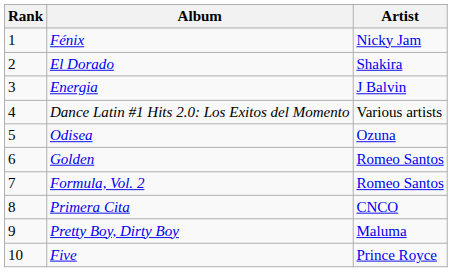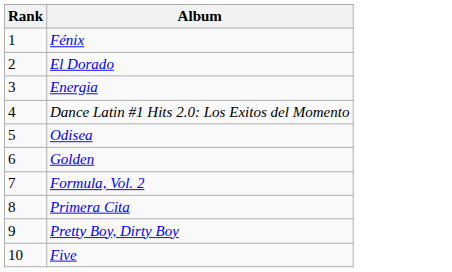- column: Artist | Nicky Jam | Shakira | J Balvin | Various artists | Ozuna | Romeo Santos | Romeo Santos | CNCO | Maluma | Prince Royce
